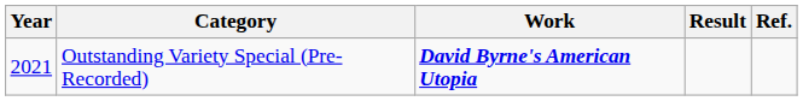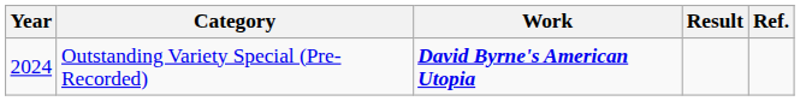Outstanding Variety Special (Pre-Recorded) | Year: 2021 -> 2024
